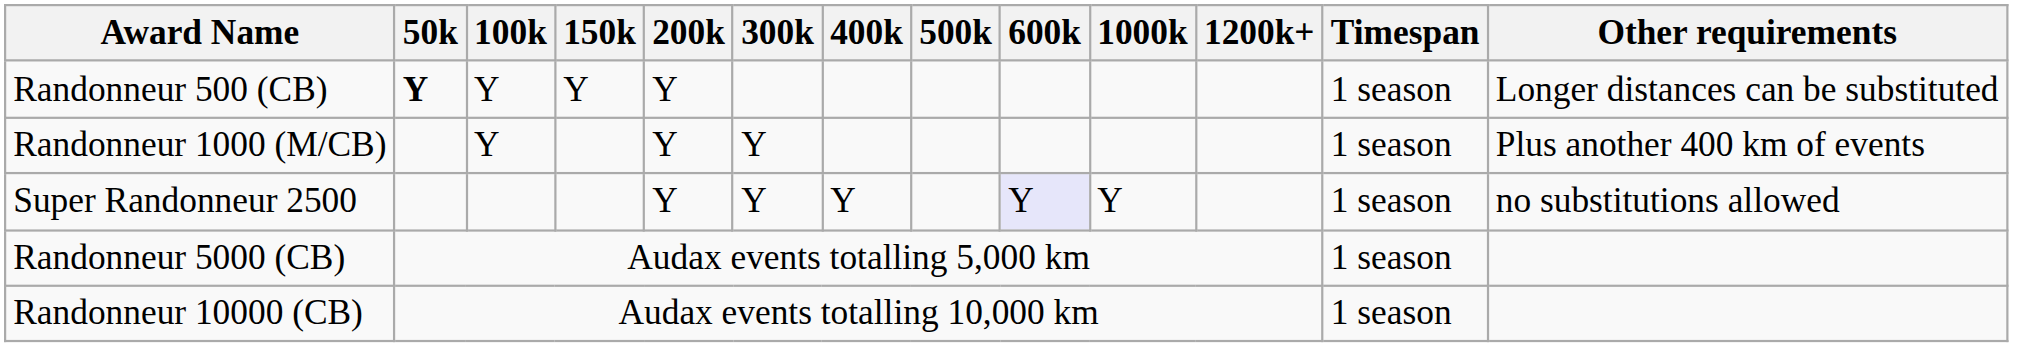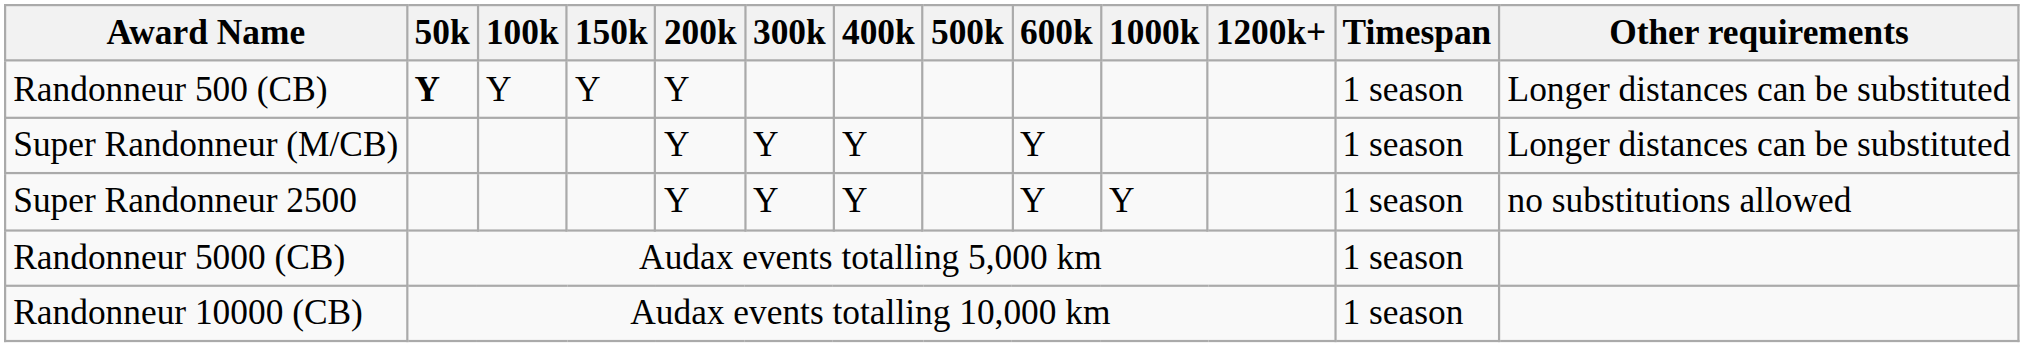- row: Randonneur 1000 (M/CB) | Y | Y | Y | 1 season | Plus another 400 km of events
+ row: Super Randonneur (M/CB) | Y | Y | Y | Y | 1 season | Longer distances can be substituted
Super Randonneur 2500 | 600k: lavender background -> no background
